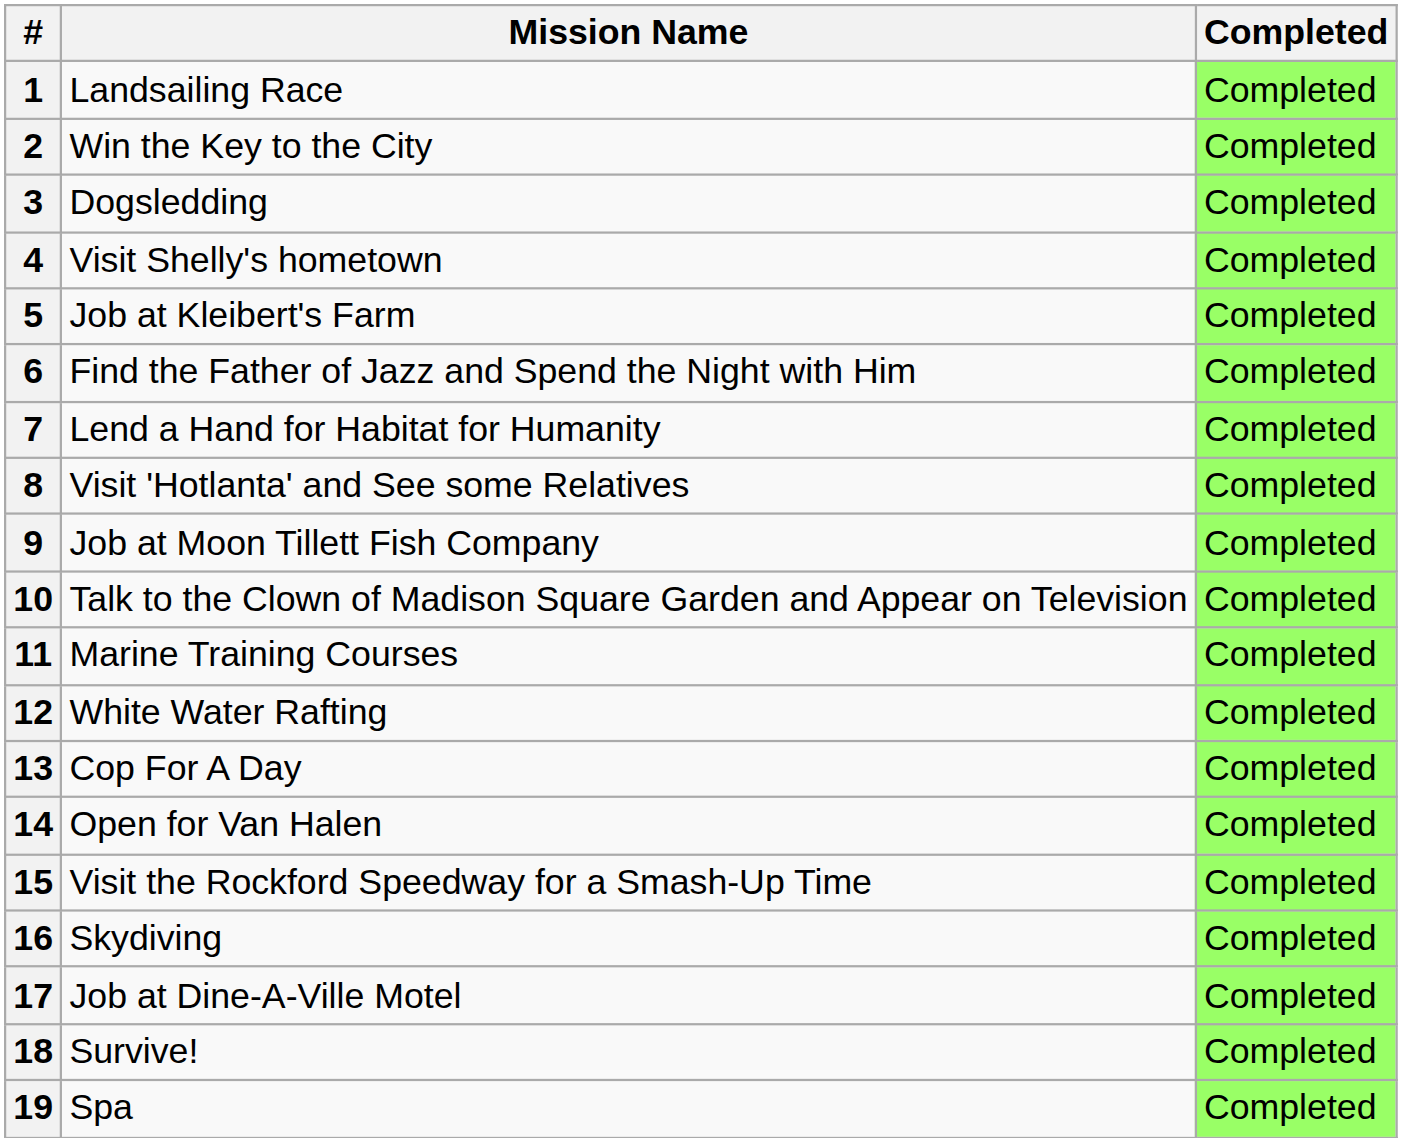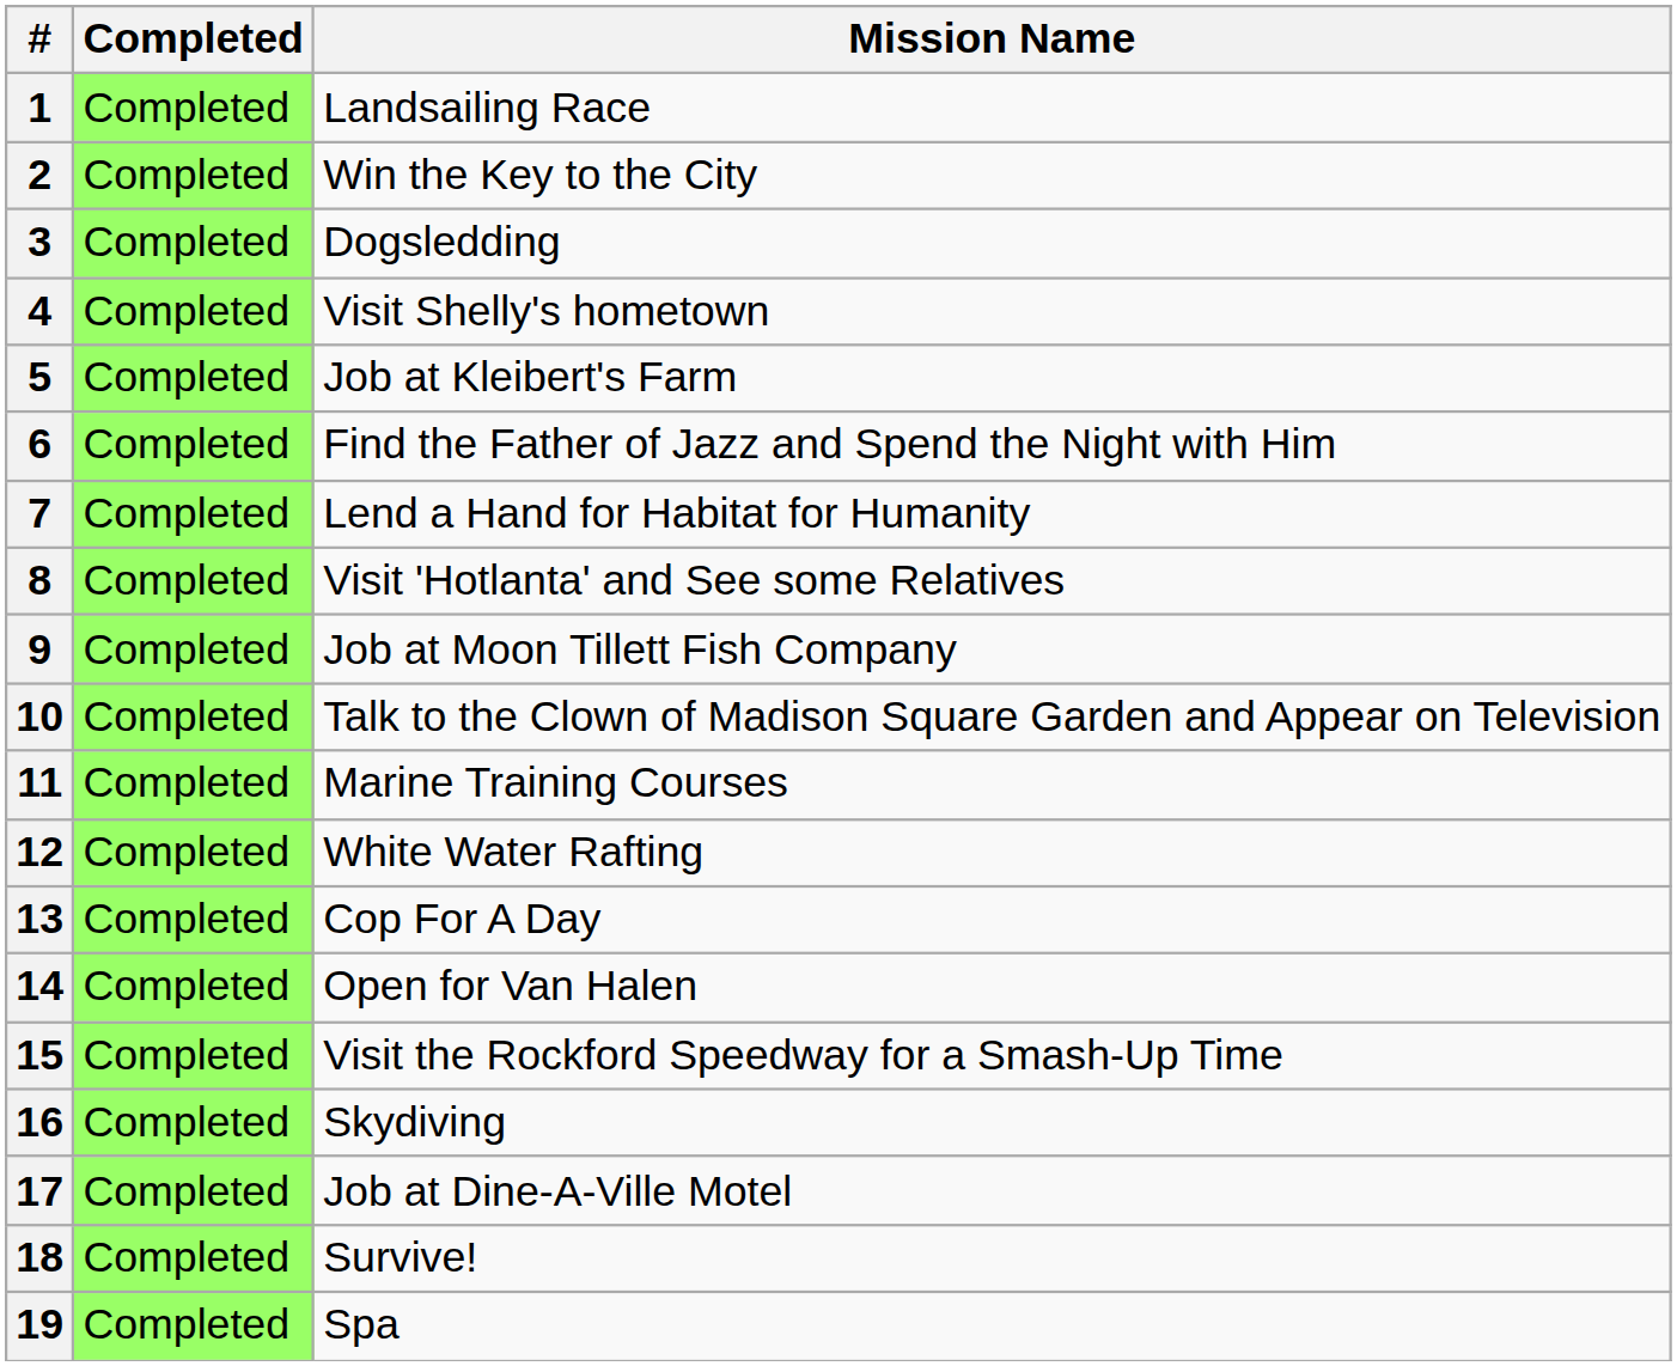columns swapped: Mission Name <-> Completed
